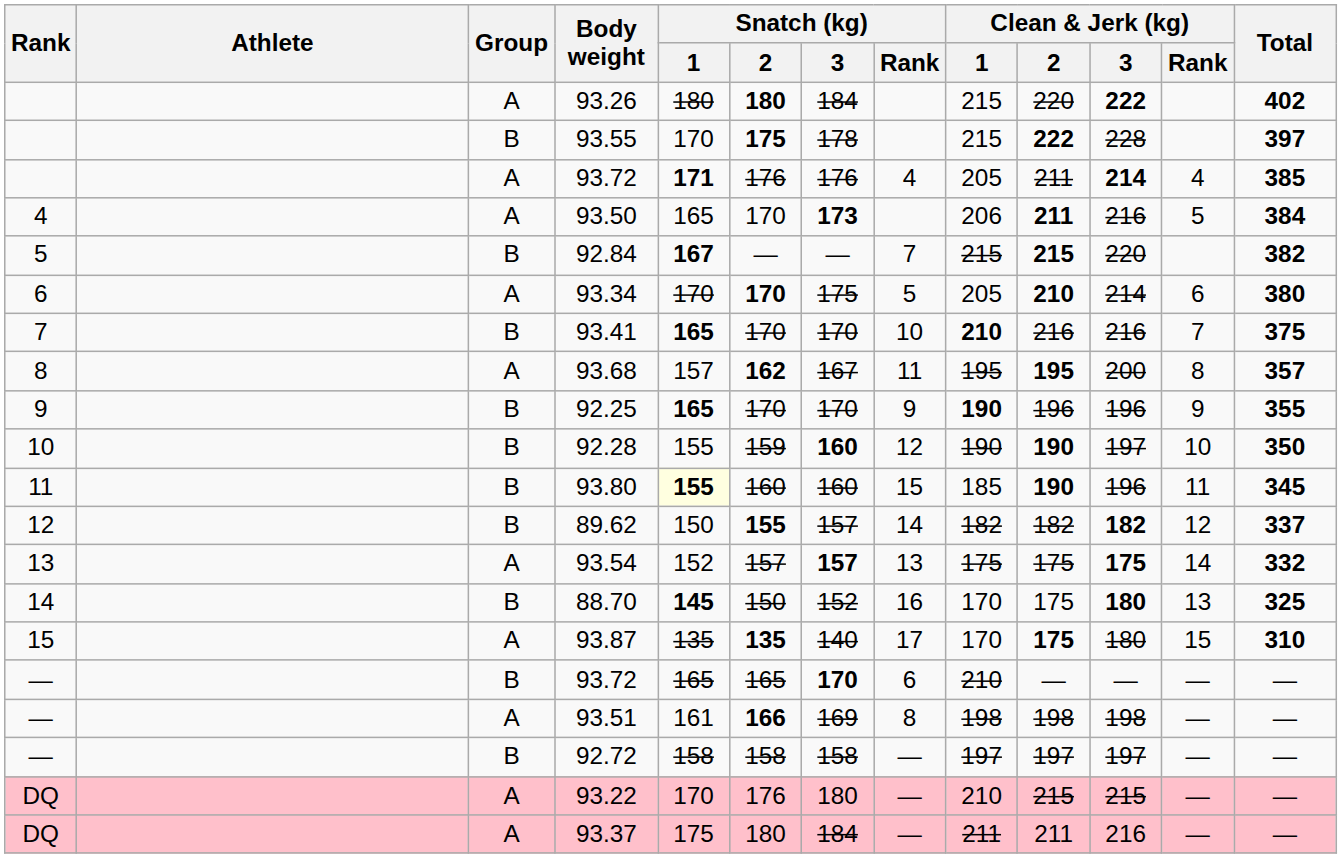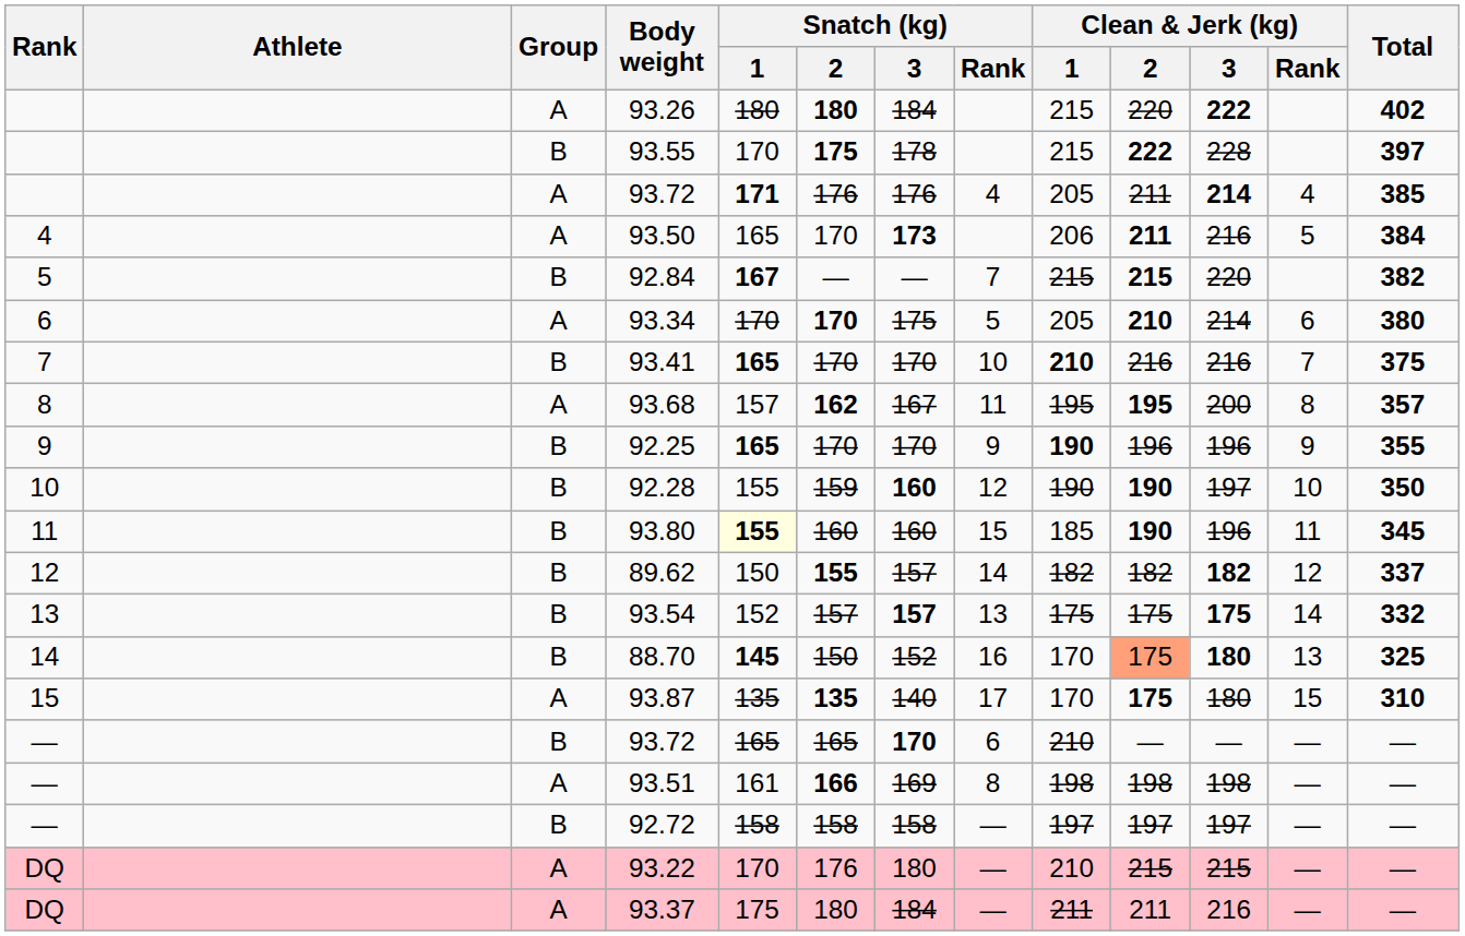93.54 | Group: A -> B
88.70 | Clean & Jerk (kg) / 2: no background -> lightsalmon background
